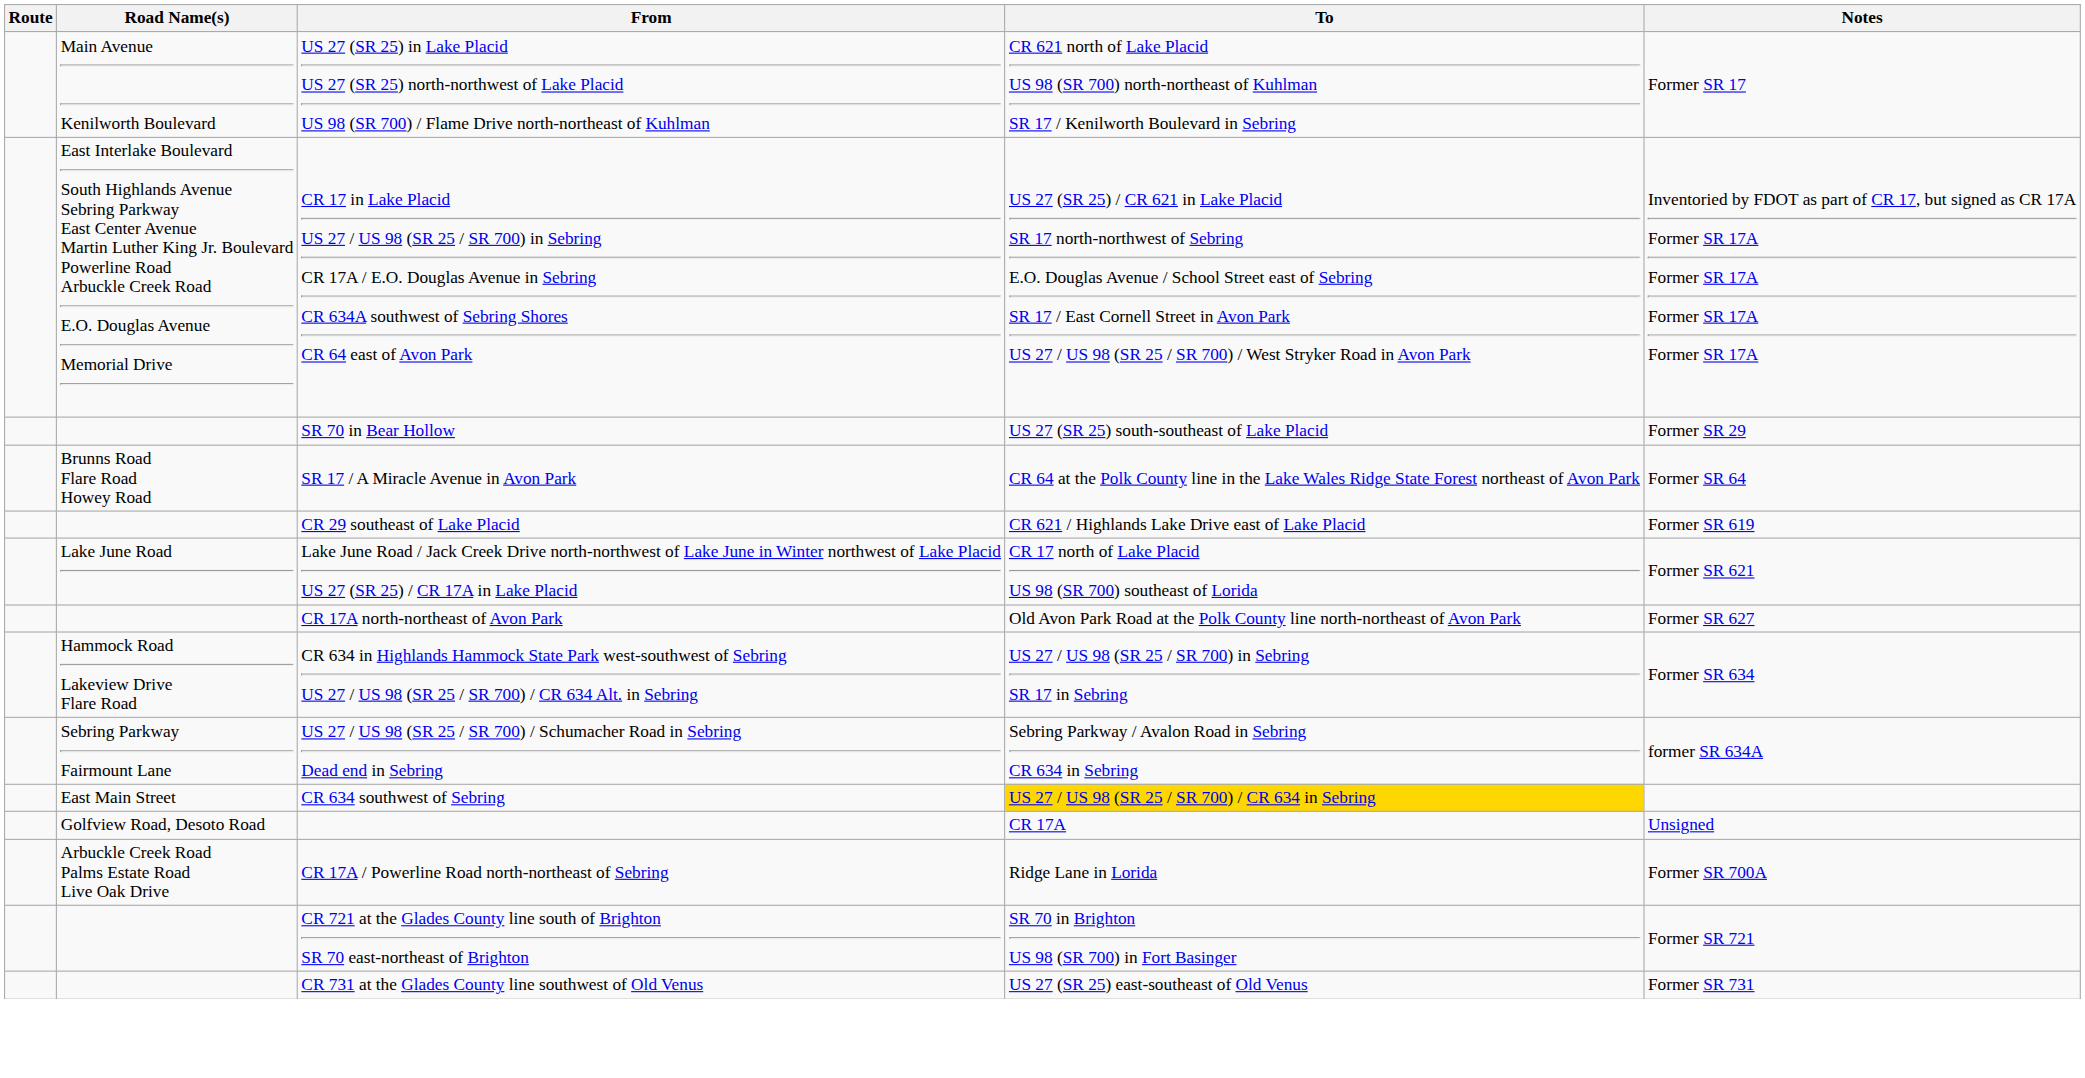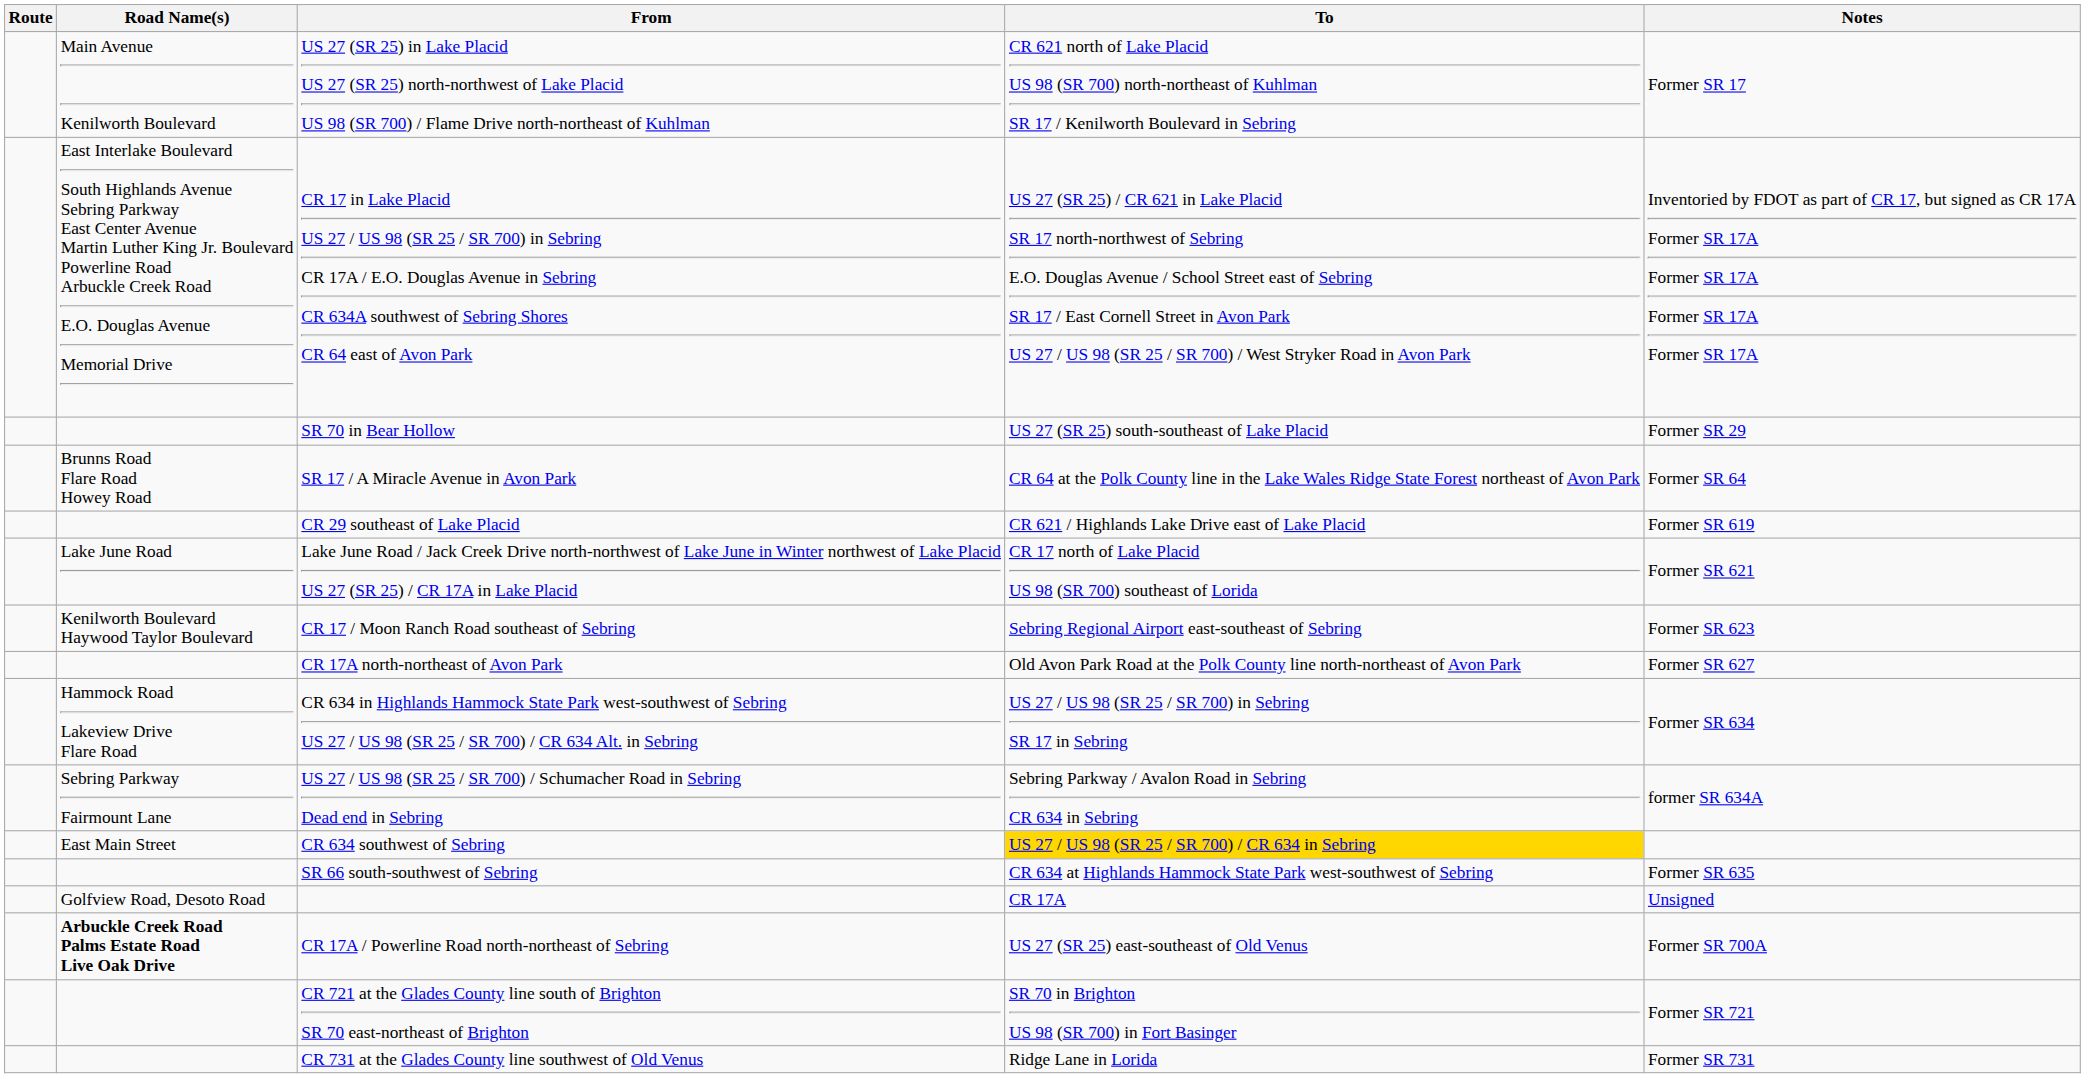+ row: Kenilworth Boulevard Haywood Taylor Boulevard | CR 17 / Moon Ranch Road southeast of Sebring | Sebring Regional Airport east-southeast of Sebring | Former SR 623
+ row: SR 66 south-southwest of Sebring | CR 634 at Highlands Hammock State Park west-southwest of Sebring | Former SR 635
CR 17A / Powerline Road north-northeast of Sebring | Road Name(s): normal -> bold
CR 17A / Powerline Road north-northeast of Sebring | To: Ridge Lane in Lorida -> US 27 (SR 25) east-southeast of Old Venus
CR 731 at the Glades County line southwest of Old Venus | To: US 27 (SR 25) east-southeast of Old Venus -> Ridge Lane in Lorida
